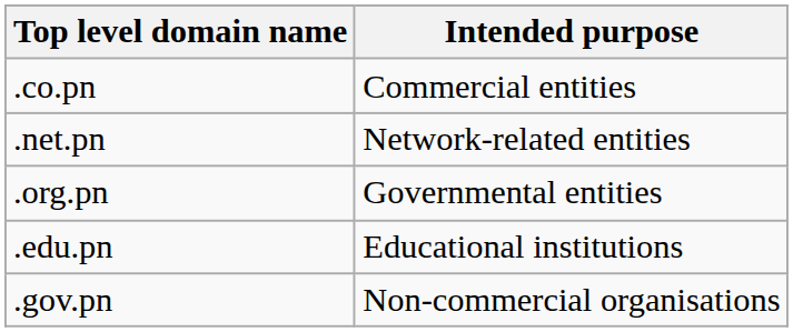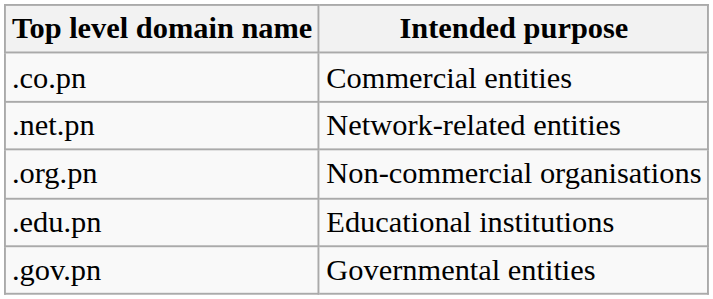.org.pn | Intended purpose: Governmental entities -> Non-commercial organisations
.gov.pn | Intended purpose: Non-commercial organisations -> Governmental entities
